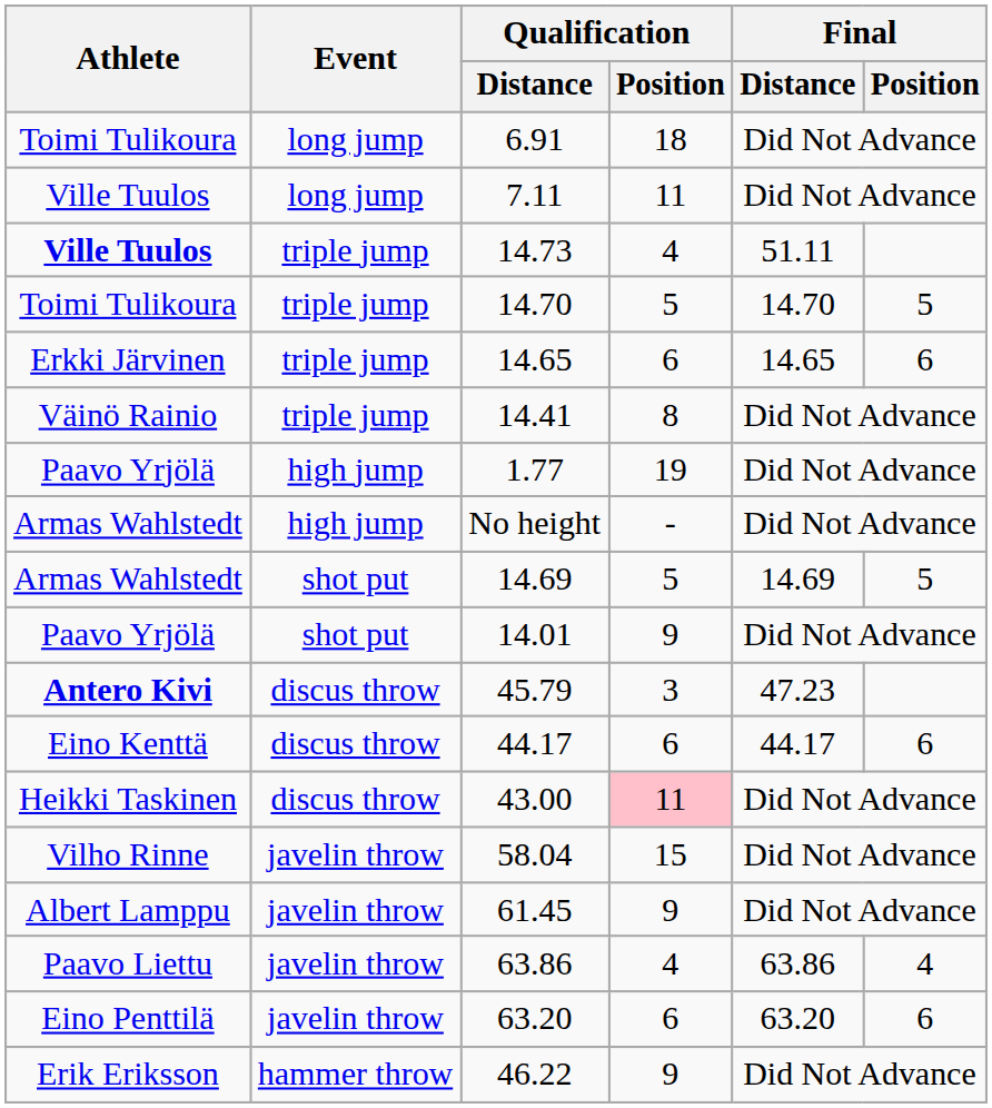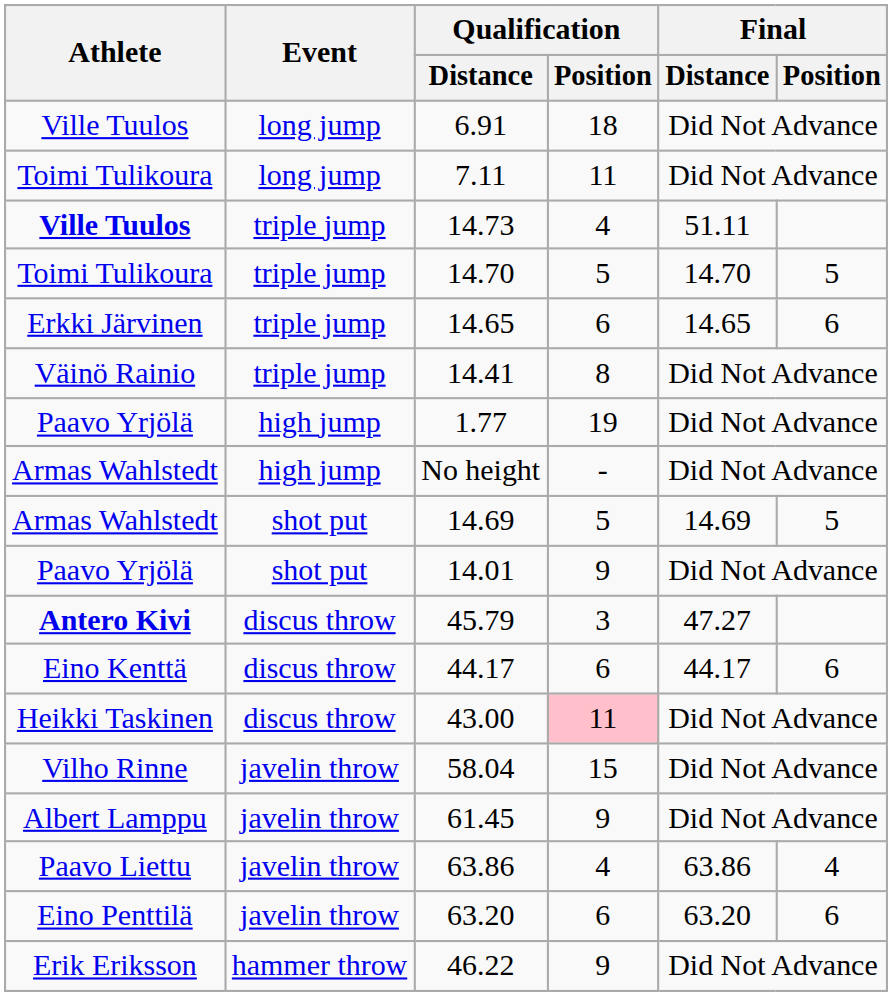6.91 | Athlete: Toimi Tulikoura -> Ville Tuulos
7.11 | Athlete: Ville Tuulos -> Toimi Tulikoura
45.79 | Final / Distance: 47.23 -> 47.27
